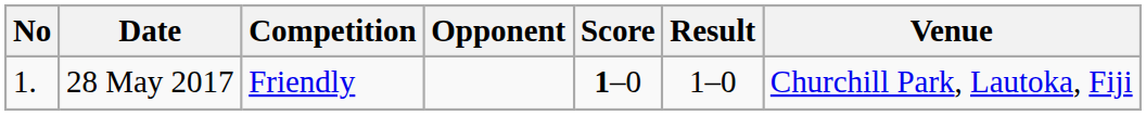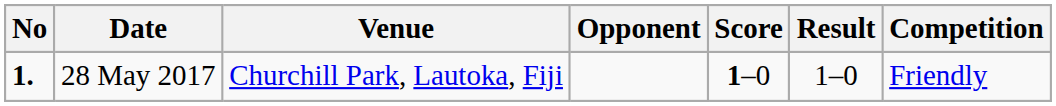columns swapped: Venue <-> Competition
28 May 2017 | No: normal -> bold
